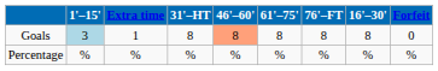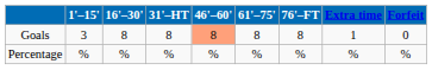columns swapped: 16'–30' <-> Extra time
Goals | 1'–15': lightblue background -> no background
